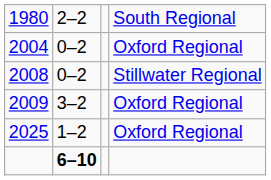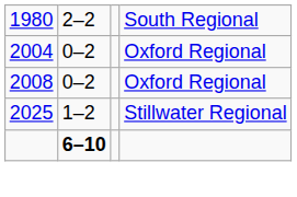2008 | column 4: Stillwater Regional -> Oxford Regional
- row: 2009 | 3–2 | Oxford Regional
2025 | column 4: Oxford Regional -> Stillwater Regional
